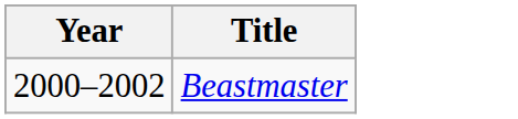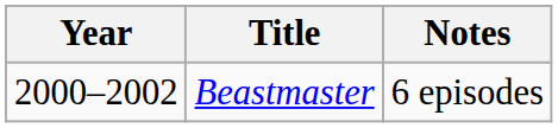+ column: Notes | 6 episodes
